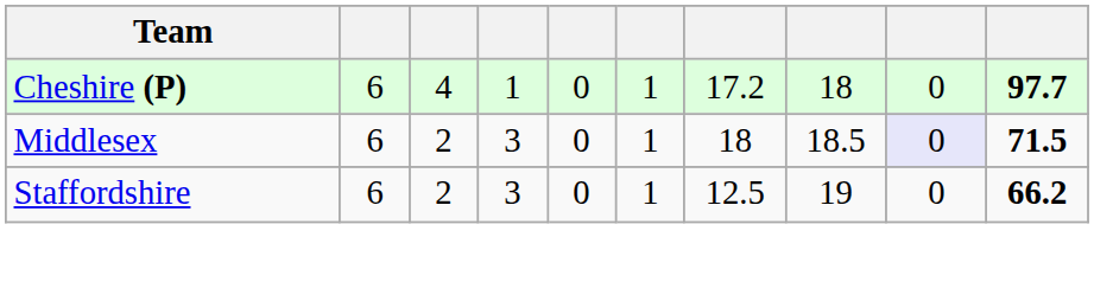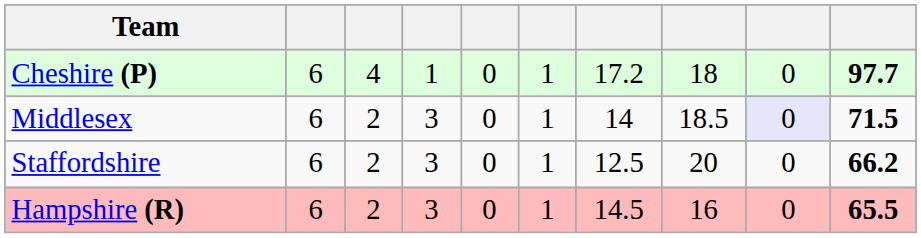Middlesex | column 7: 18 -> 14
Staffordshire | column 8: 19 -> 20
+ row: Hampshire (R) | 6 | 2 | 3 | 0 | 1 | 14.5 | 16 | 0 | 65.5
